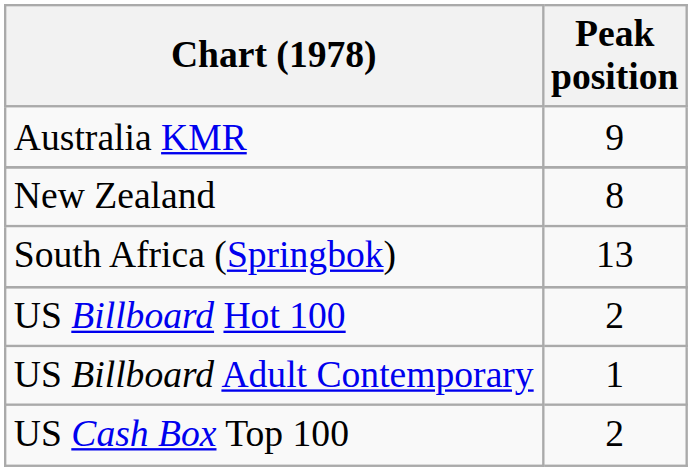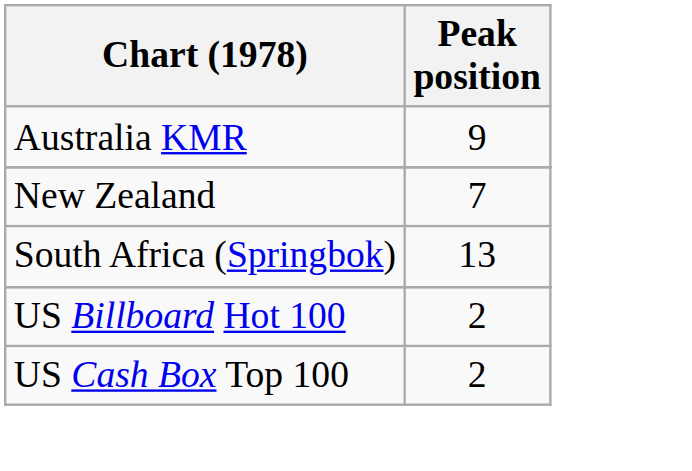New Zealand | Peak position: 8 -> 7
- row: US Billboard Adult Contemporary | 1
